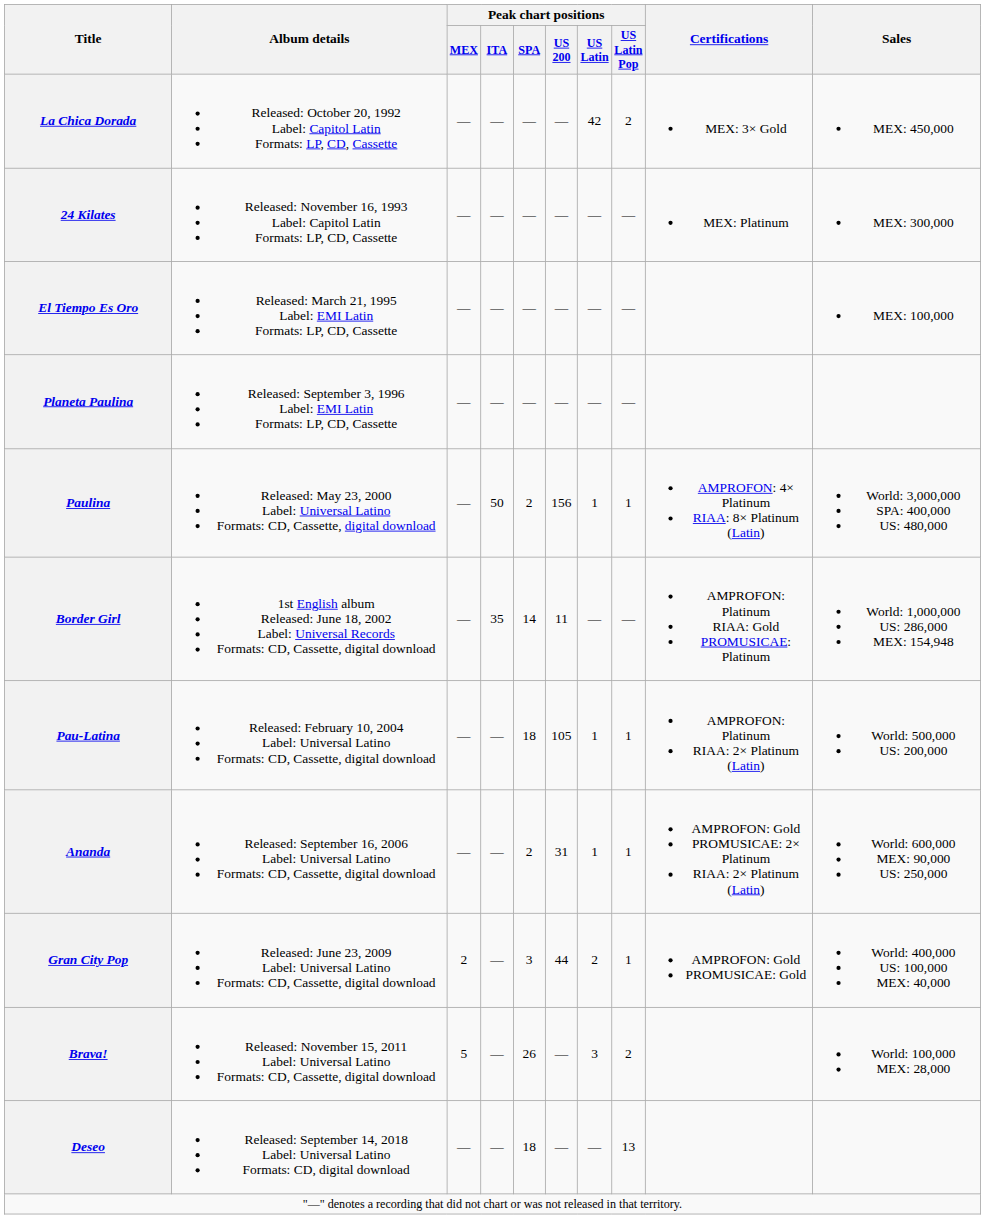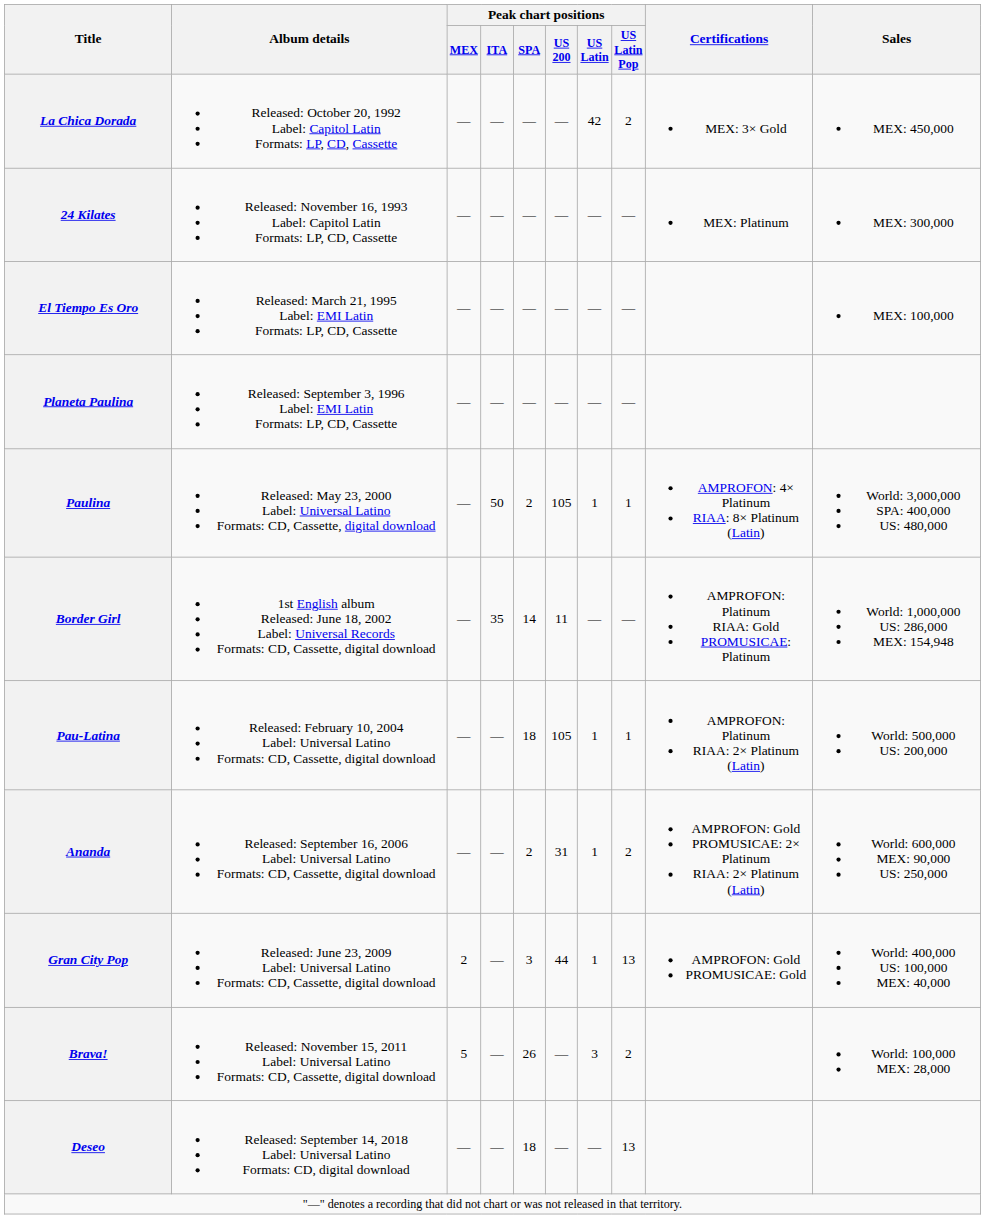Paulina | Peak chart positions / US 200: 156 -> 105
Ananda | Peak chart positions / US Latin Pop: 1 -> 2
Gran City Pop | Peak chart positions / US Latin: 2 -> 1
Gran City Pop | Peak chart positions / US Latin Pop: 1 -> 13
